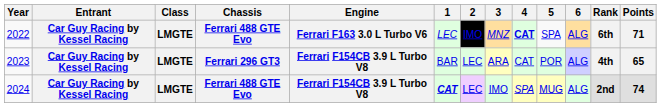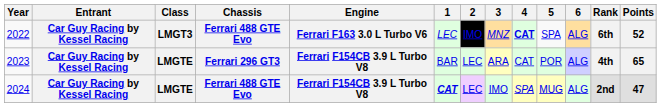2022 | Class: LMGTE -> LMGT3
2022 | Points: 71 -> 52
2024 | Points: 74 -> 47
